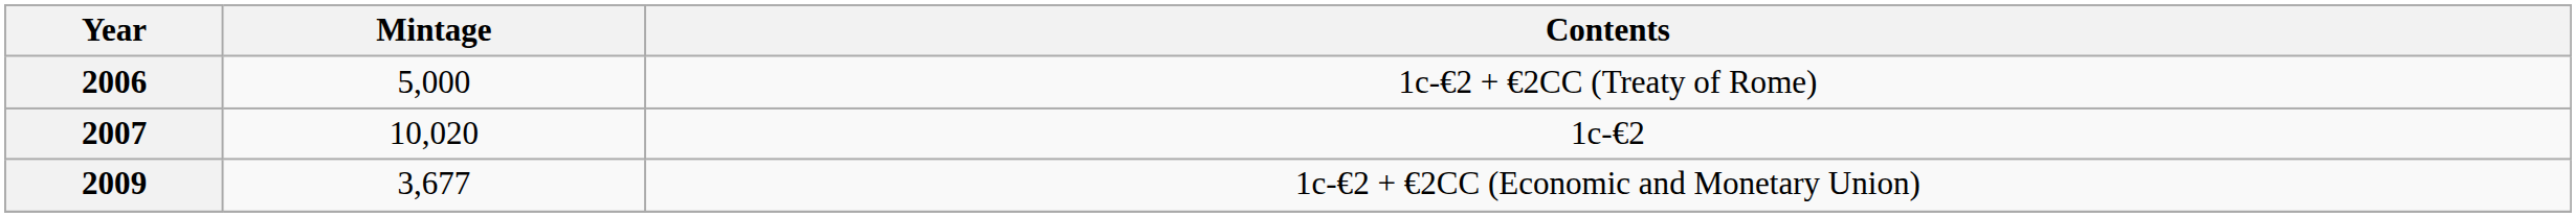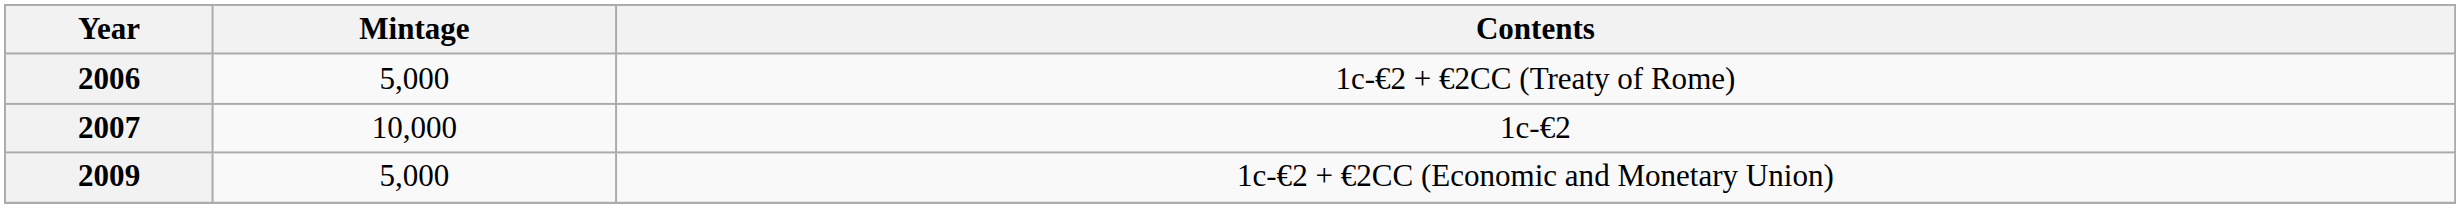2007 | Mintage: 10,020 -> 10,000
2009 | Mintage: 3,677 -> 5,000
